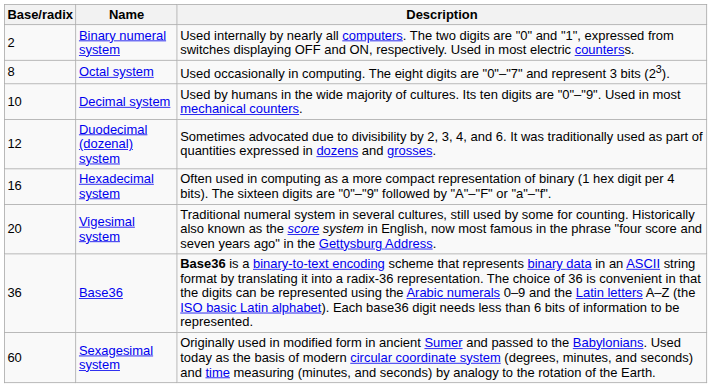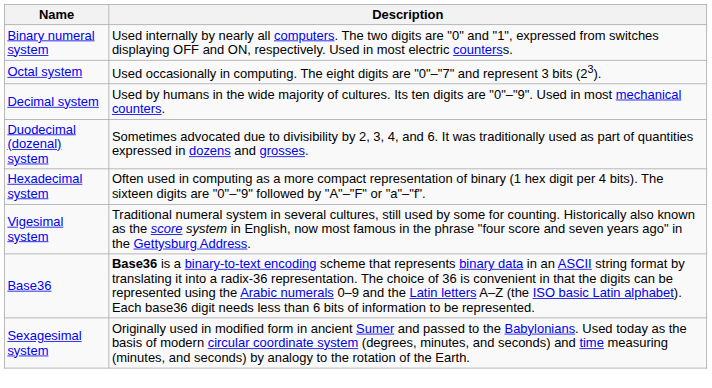- column: Base/radix | 2 | 8 | 10 | 12 | 16 | 20 | 36 | 60
